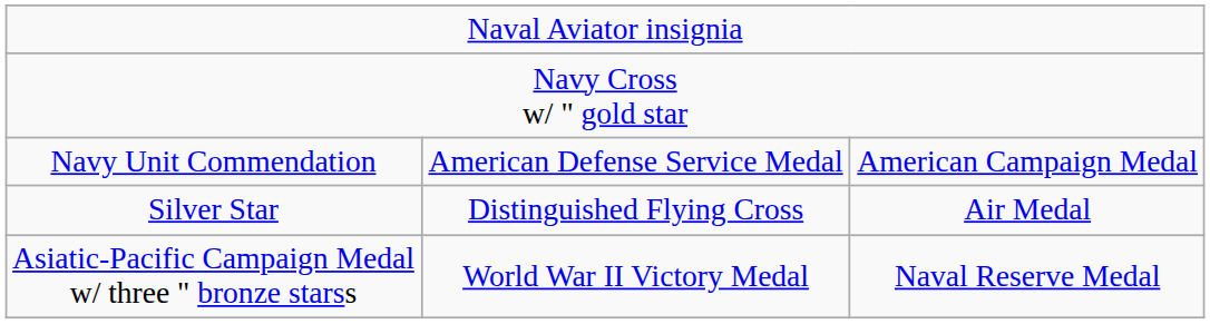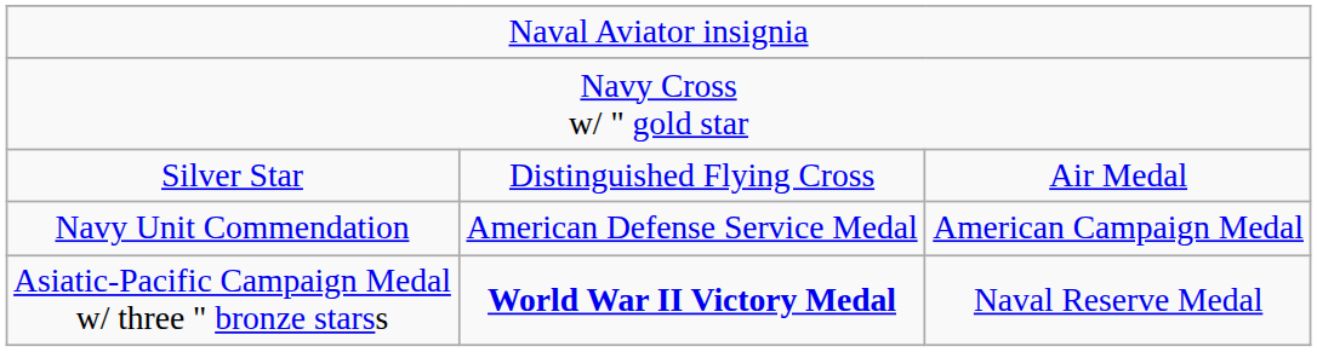rows swapped: Silver Star <-> Navy Unit Commendation
Asiatic-Pacific Campaign Medal w/ three " bronze starss | column 2: normal -> bold
